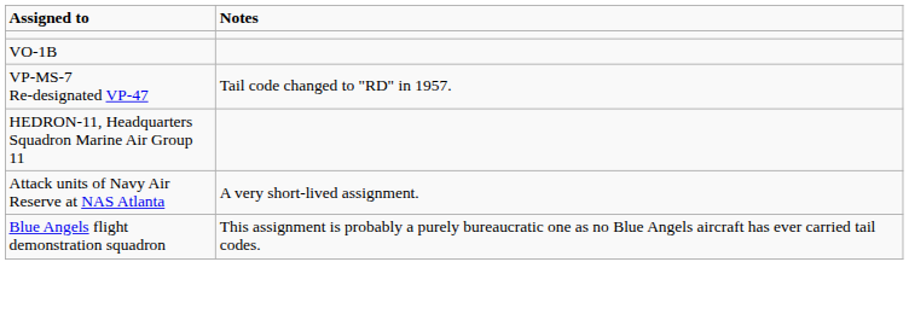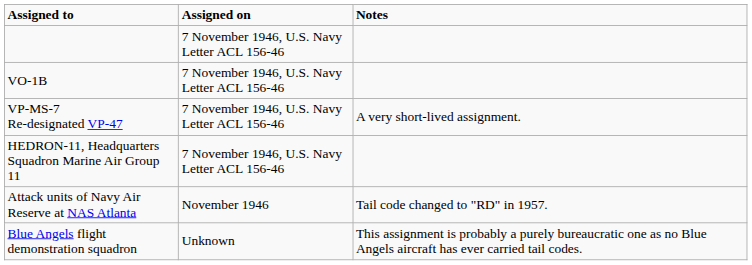+ column: Assigned on | 7 November 1946, U.S. Navy Letter ACL 156-46 | 7 November 1946, U.S. Navy Letter ACL 156-46 | 7 November 1946, U.S. Navy Letter ACL 156-46 | 7 November 1946, U.S. Navy Letter ACL 156-46 | November 1946 | Unknown
VP-MS-7 Re-designated VP-47 | Notes: Tail code changed to "RD" in 1957. -> A very short-lived assignment.
Attack units of Navy Air Reserve at NAS Atlanta | Notes: A very short-lived assignment. -> Tail code changed to "RD" in 1957.
